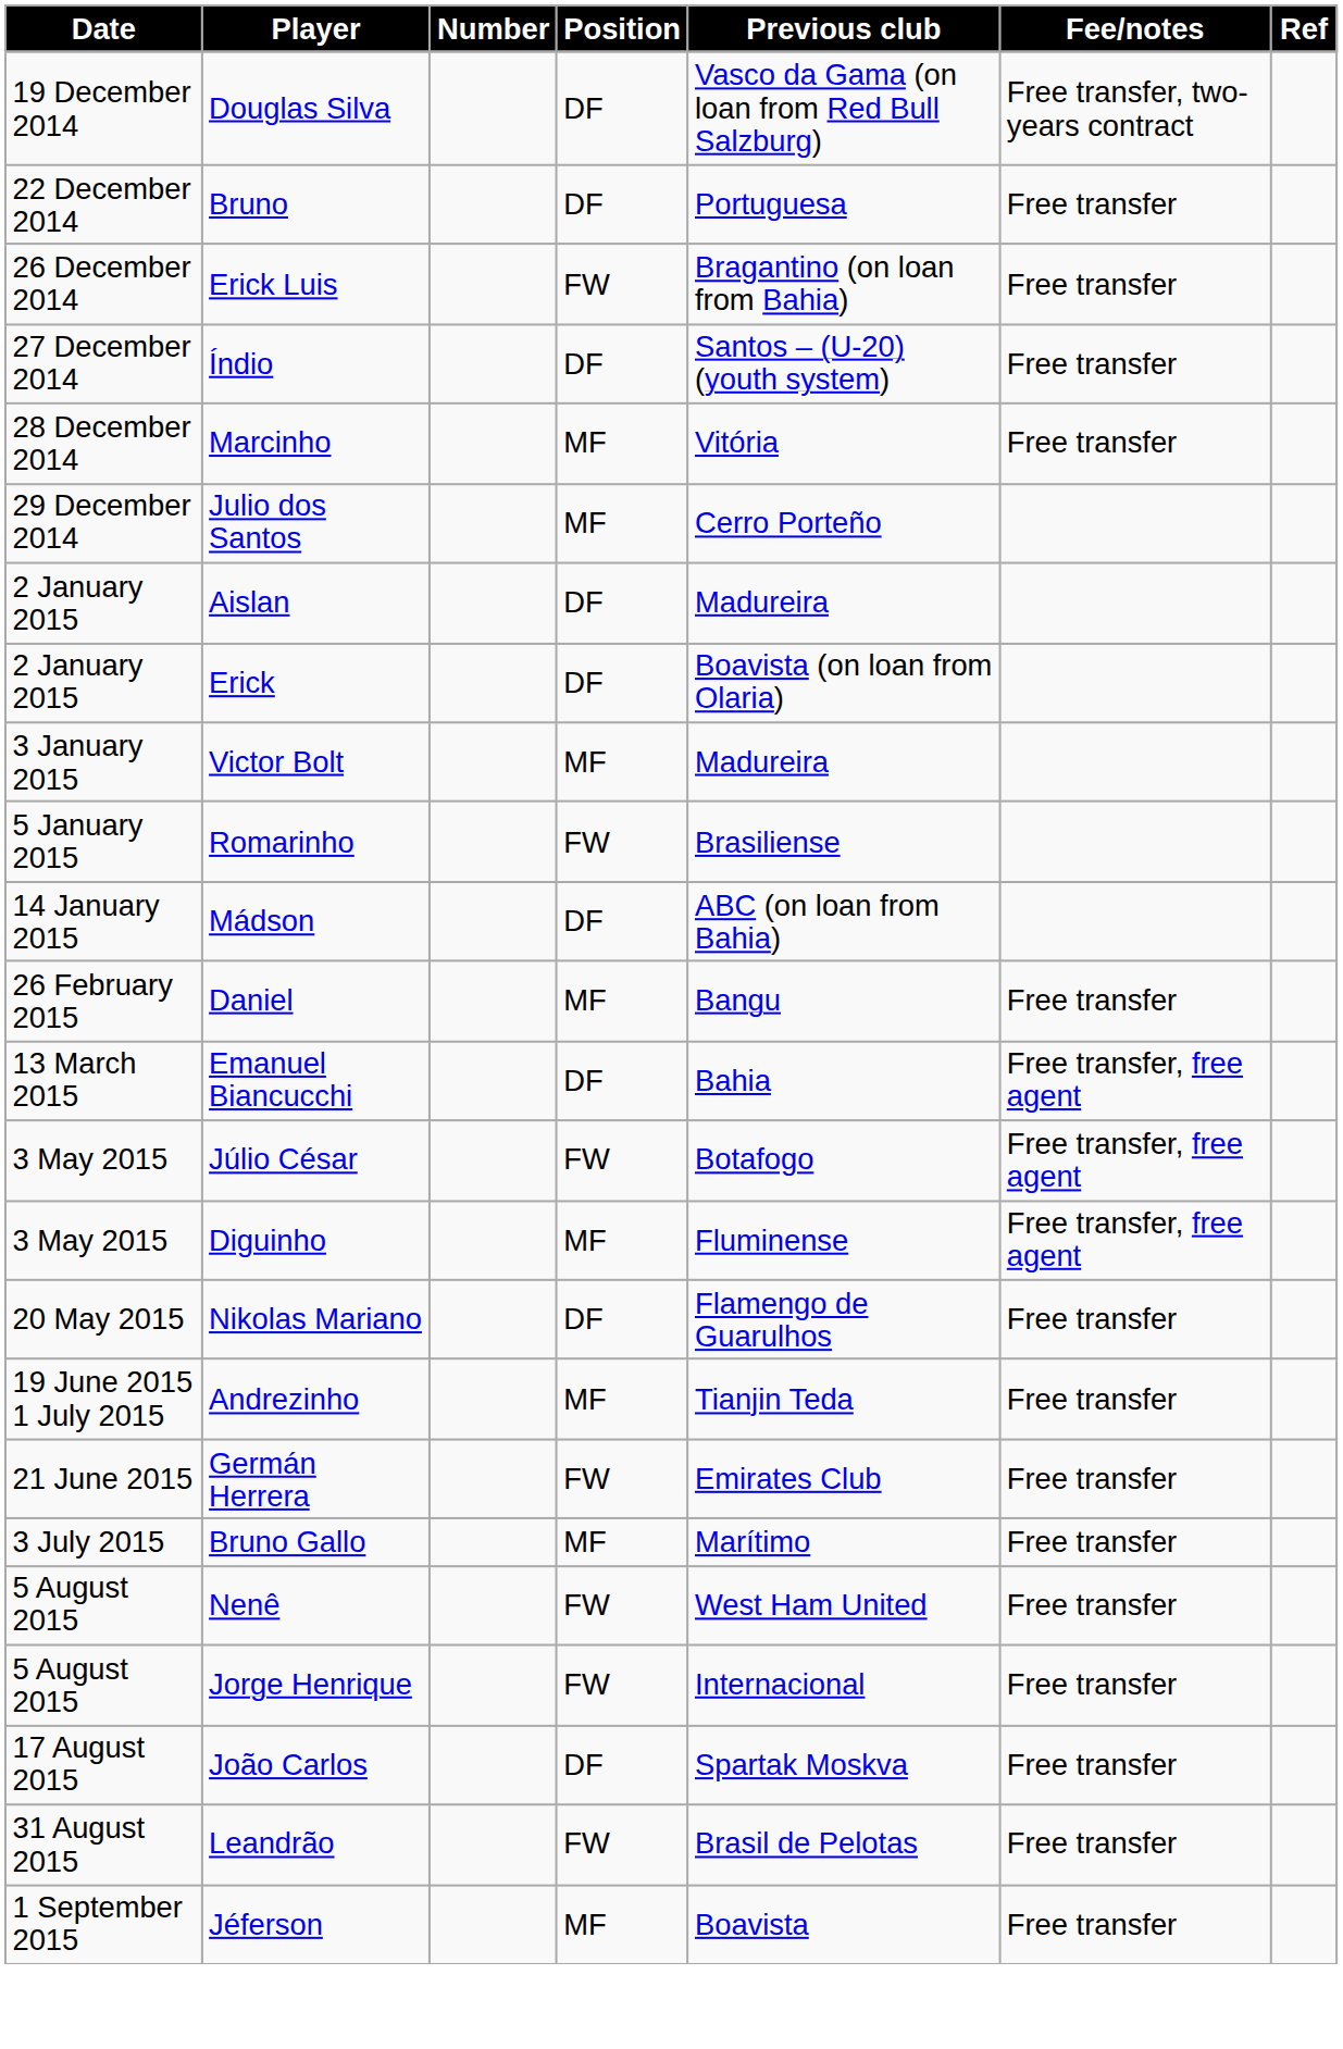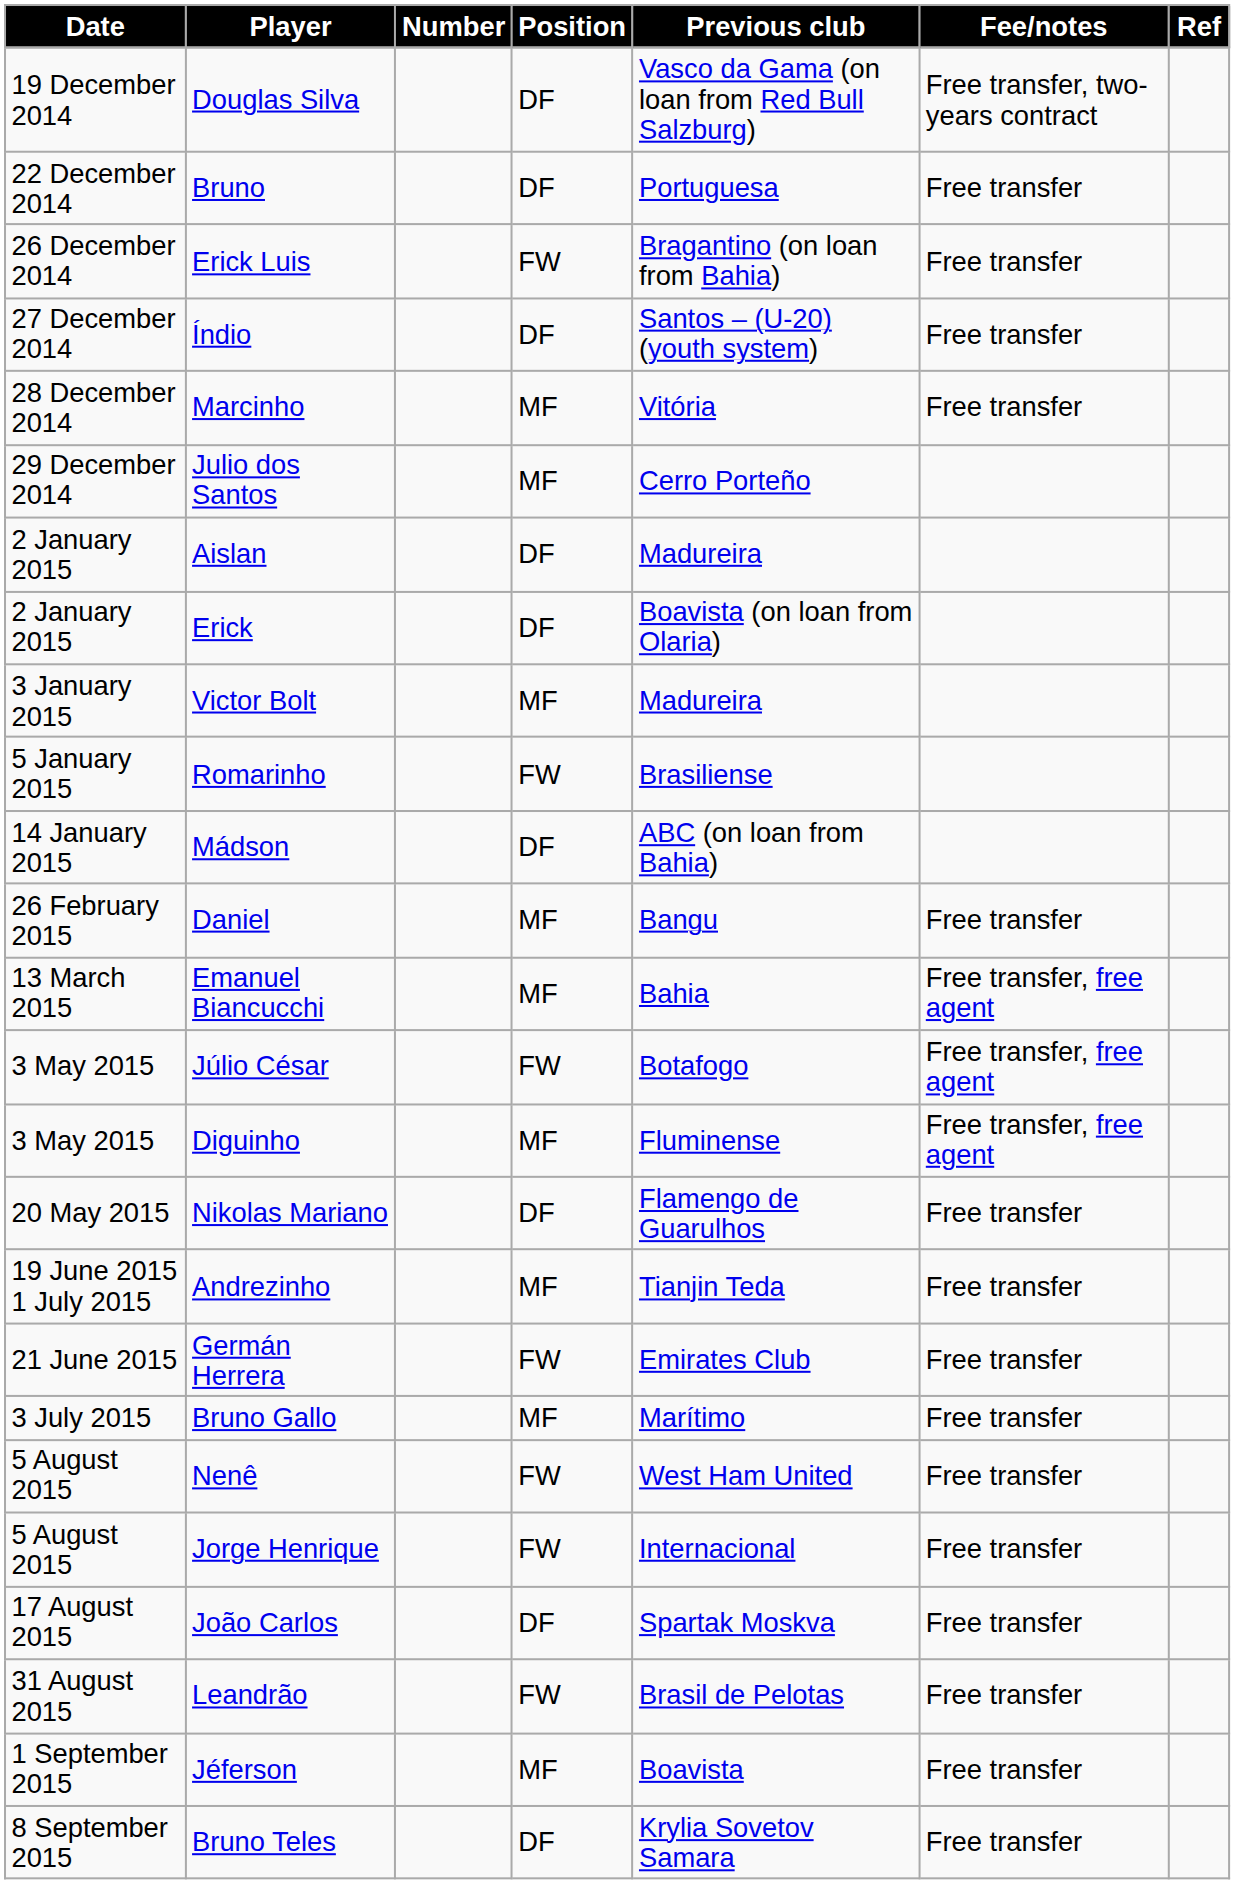Emanuel Biancucchi | Position: DF -> MF
+ row: 8 September 2015 | Bruno Teles | DF | Krylia Sovetov Samara | Free transfer
